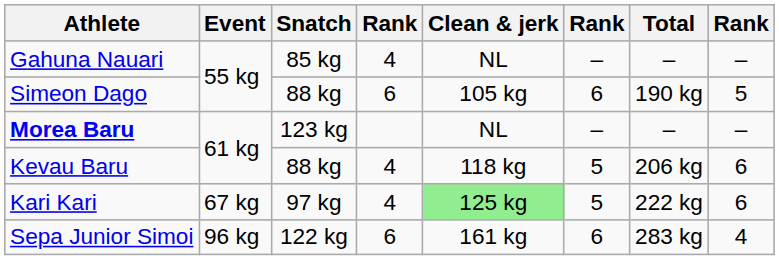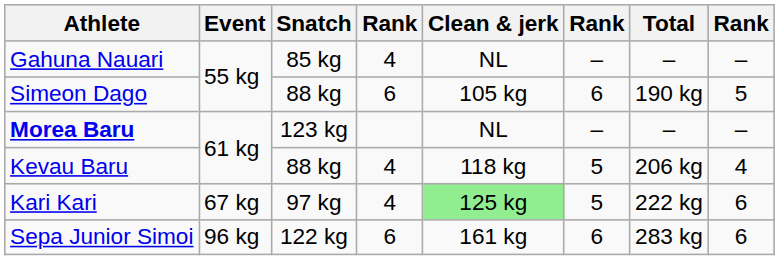Kevau Baru | column 8: 6 -> 4
Sepa Junior Simoi | column 8: 4 -> 6
